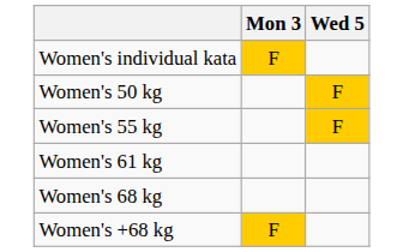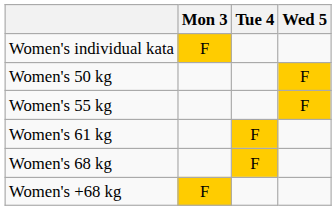+ column: Tue 4 | F | F
